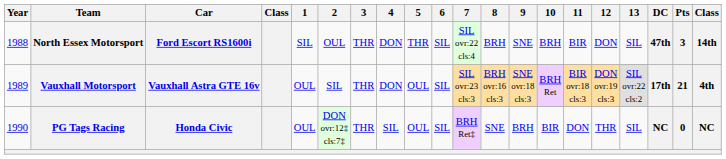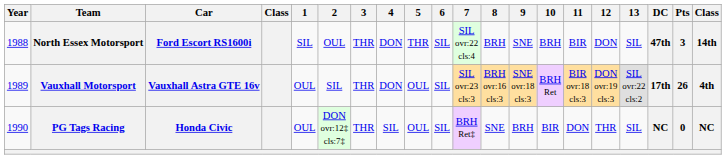Vauxhall Motorsport | Pts: 21 -> 26
